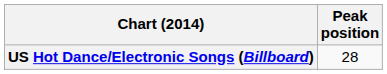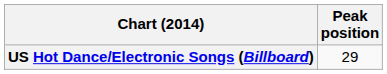US Hot Dance/Electronic Songs (Billboard) | Peak position: 28 -> 29
